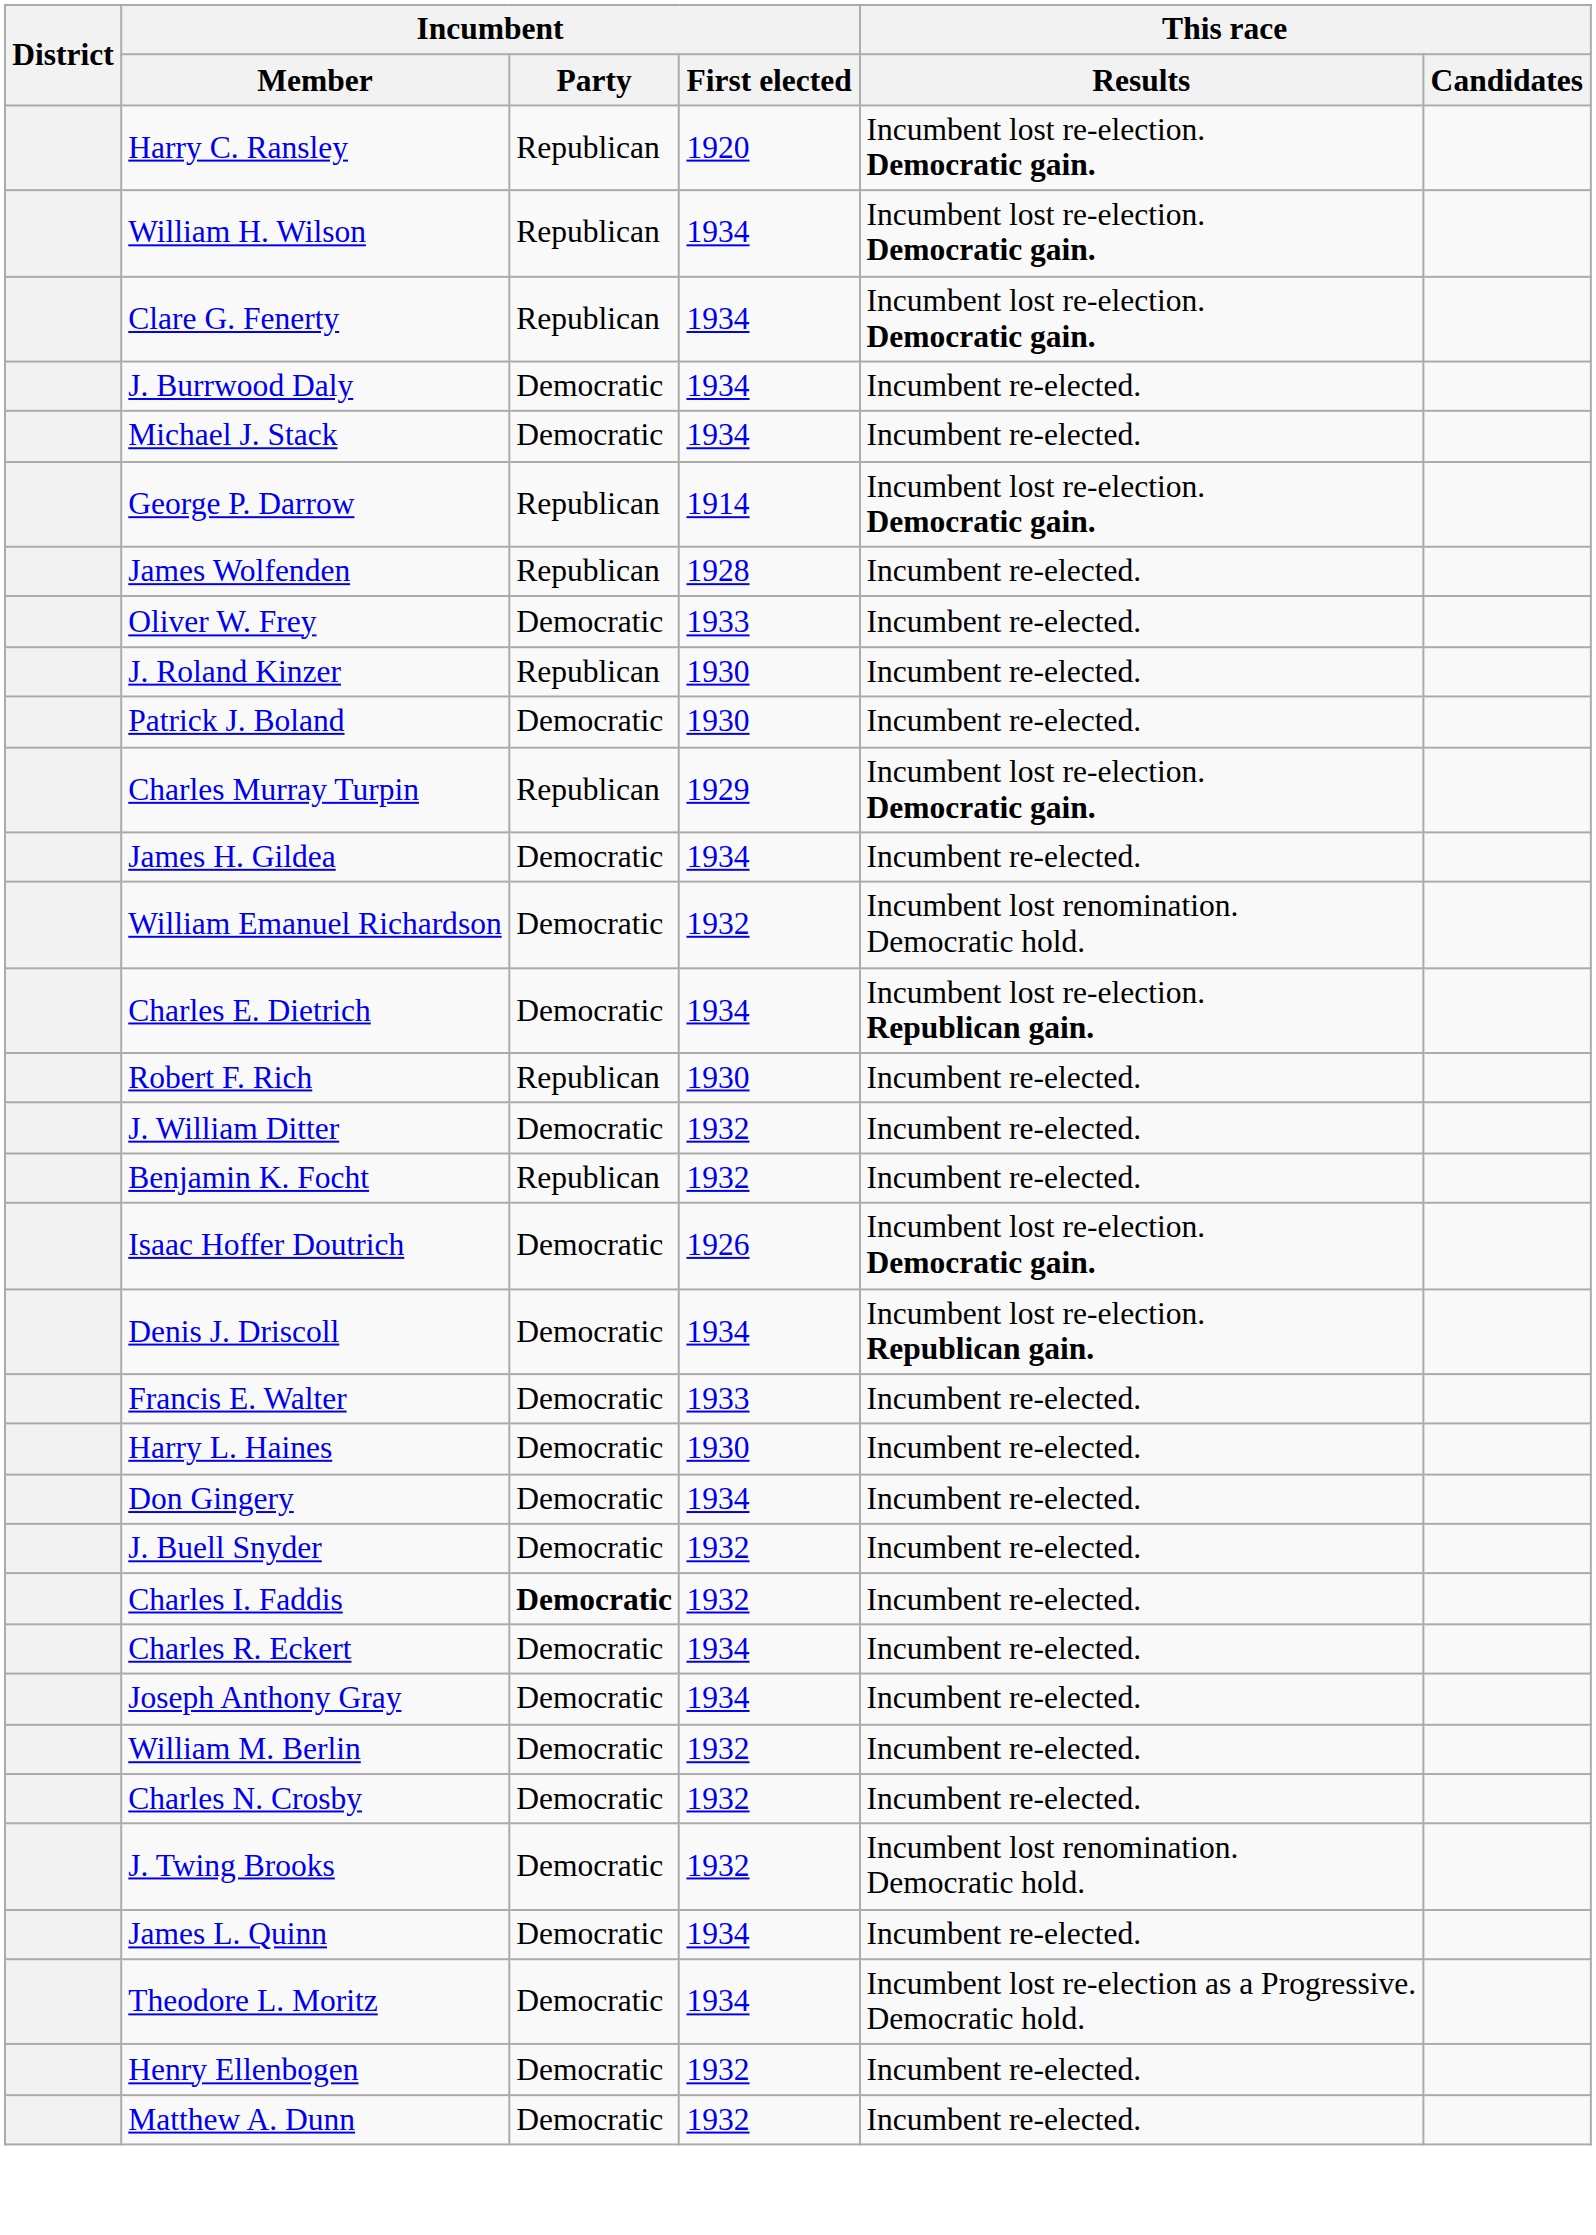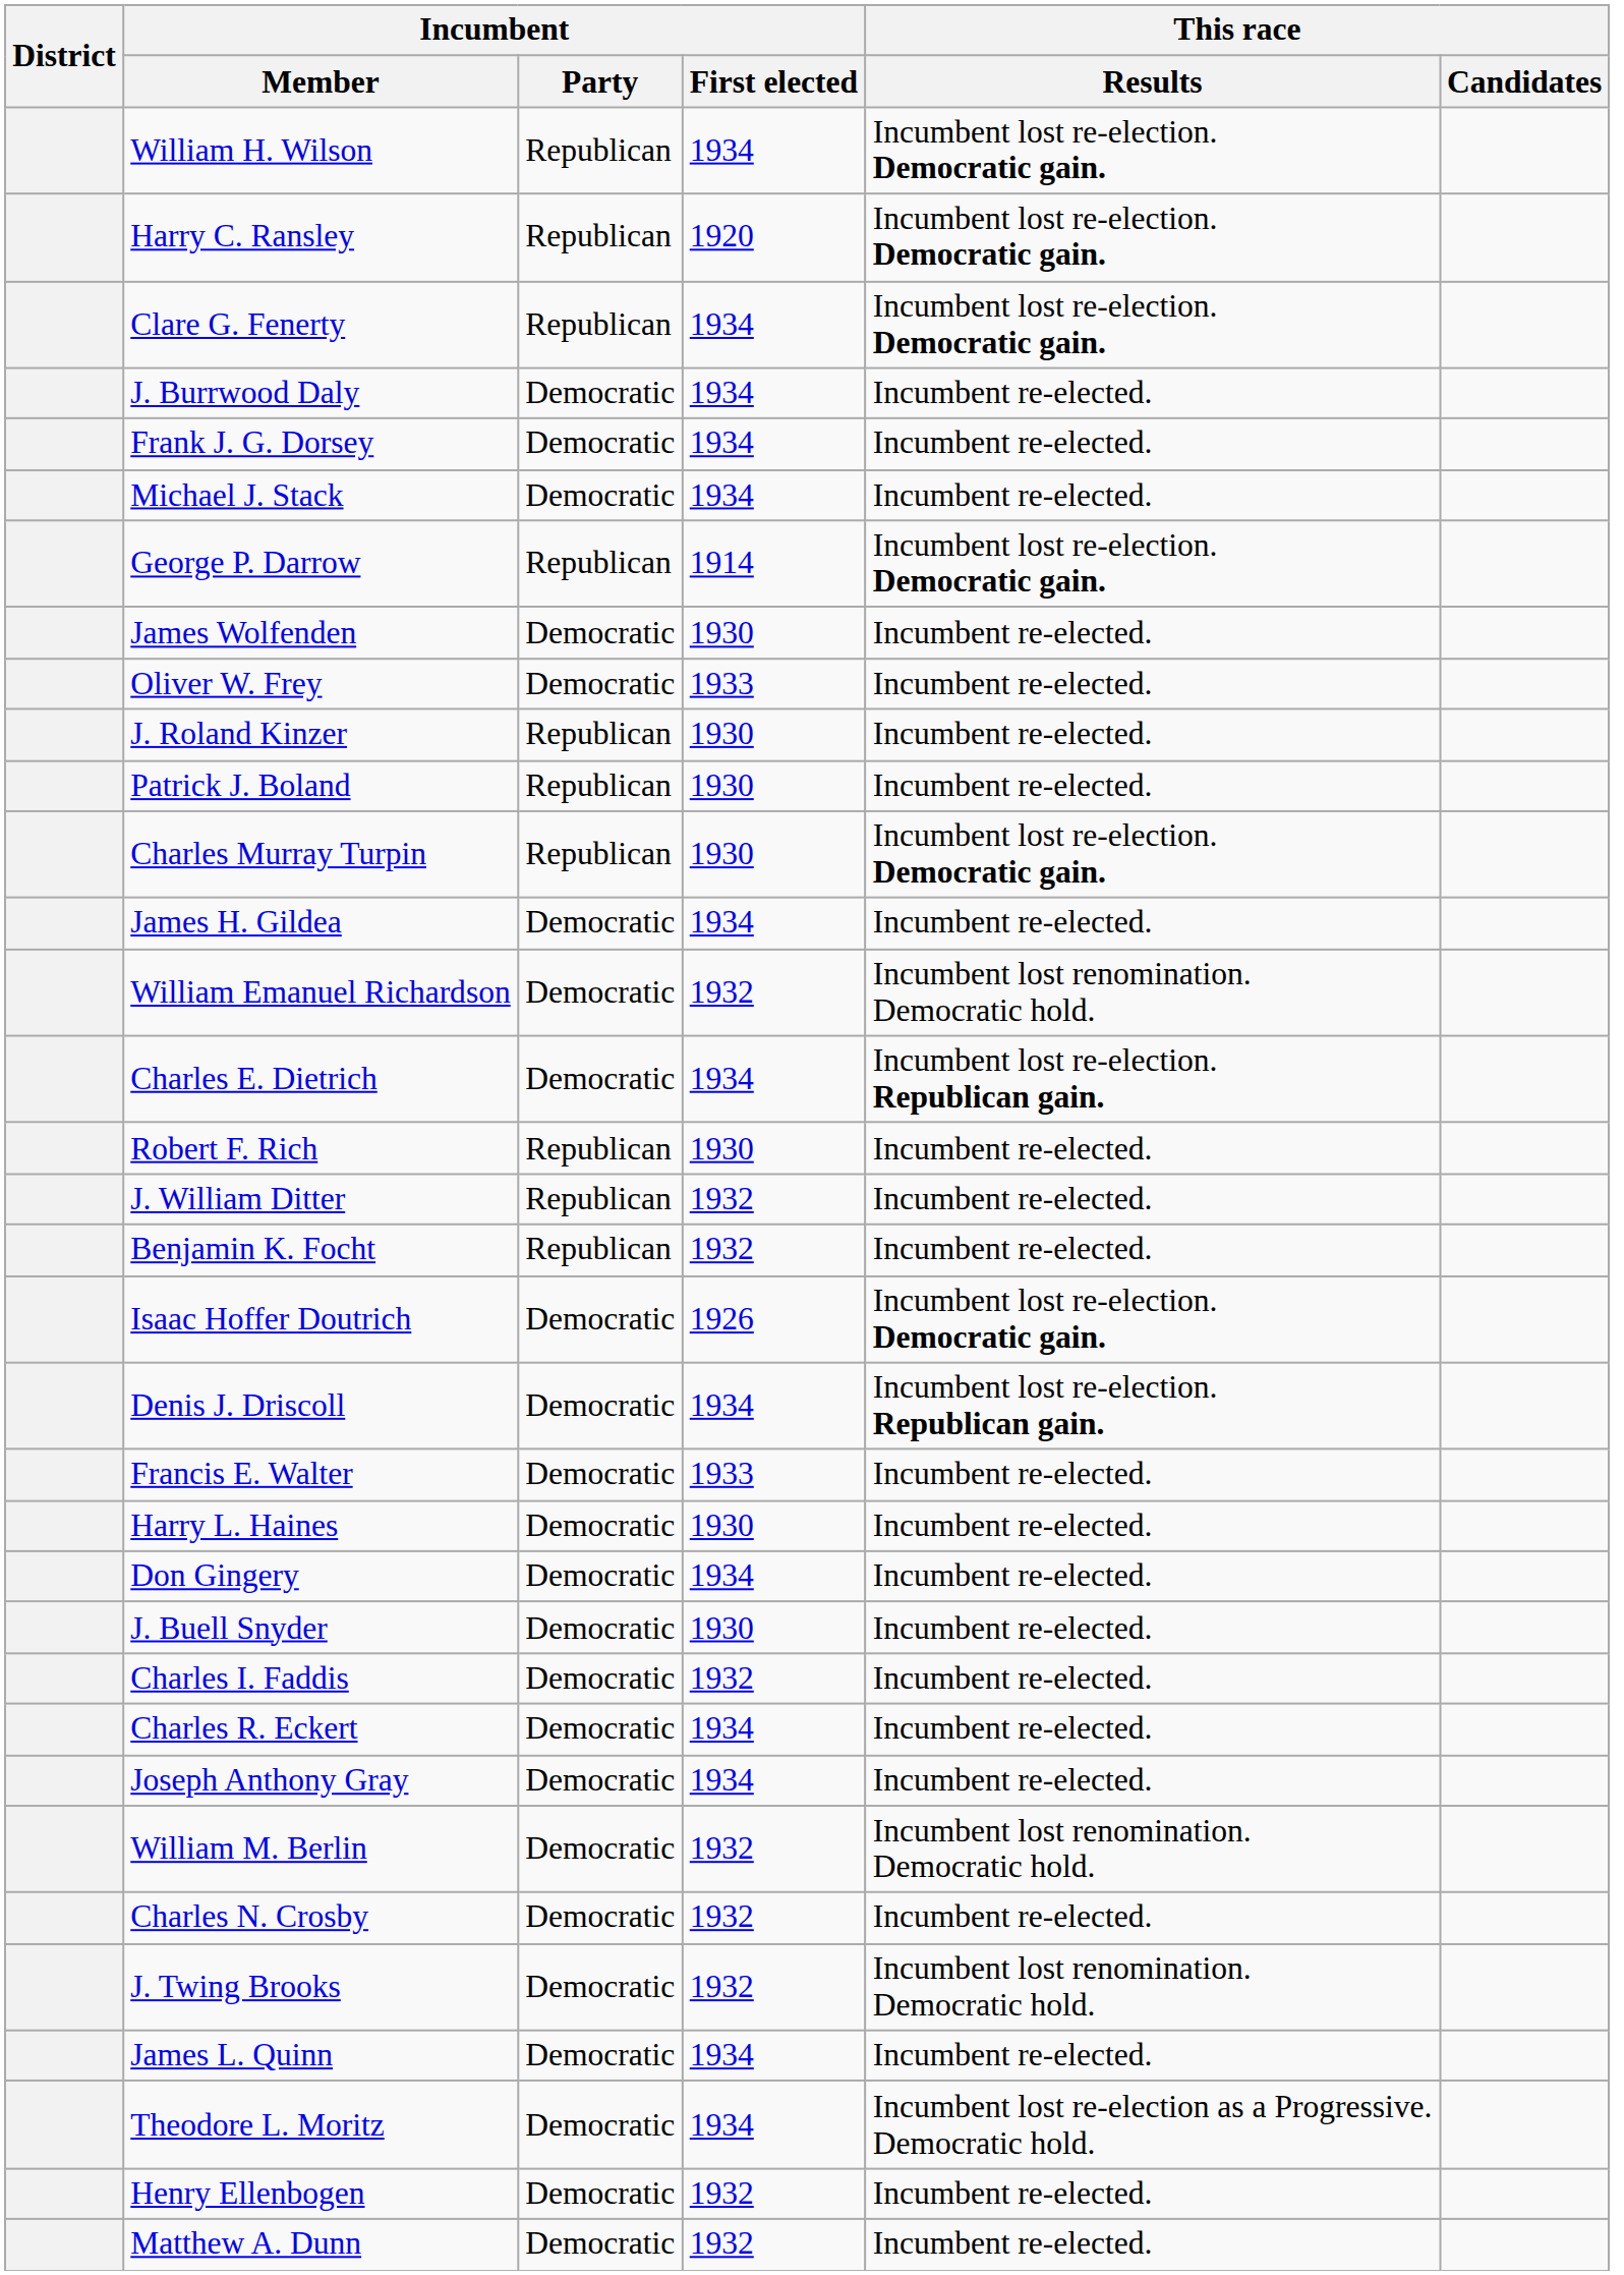rows swapped: Harry C. Ransley <-> William H. Wilson
+ row: Frank J. G. Dorsey | Democratic | 1934 | Incumbent re-elected.
James Wolfenden | Incumbent / Party: Republican -> Democratic
James Wolfenden | Incumbent / First elected: 1928 -> 1930
Patrick J. Boland | Incumbent / Party: Democratic -> Republican
Charles Murray Turpin | Incumbent / First elected: 1929 -> 1930
J. William Ditter | Incumbent / Party: Democratic -> Republican
J. Buell Snyder | Incumbent / First elected: 1932 -> 1930
Charles I. Faddis | Incumbent / Party: bold -> normal
William M. Berlin | This race / Results: Incumbent re-elected. -> Incumbent lost renomination. Democratic hold.
